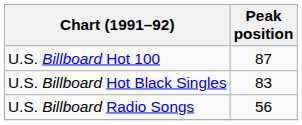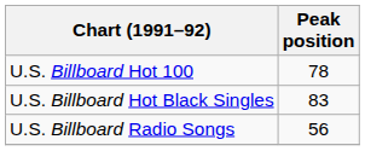U.S. Billboard Hot 100 | Peak position: 87 -> 78
